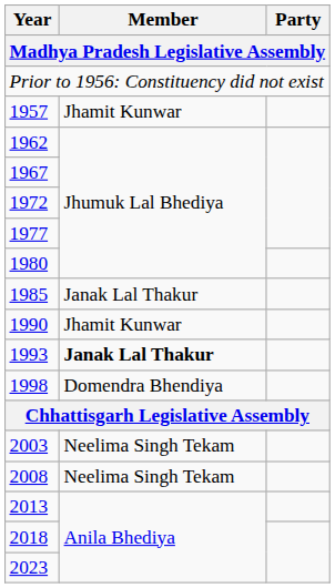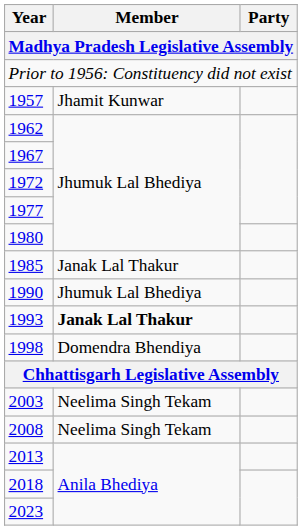1990 | Member: Jhamit Kunwar -> Jhumuk Lal Bhediya
